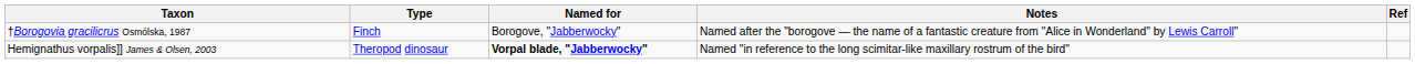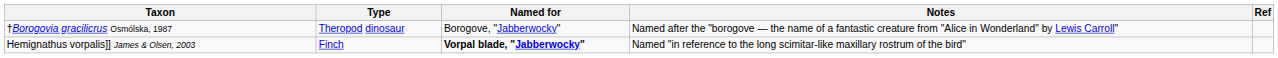†Borogovia gracilicrus Osmólska, 1987 | Type: Finch -> Theropod dinosaur
Hemignathus vorpalis]] James & Olsen, 2003 | Type: Theropod dinosaur -> Finch
